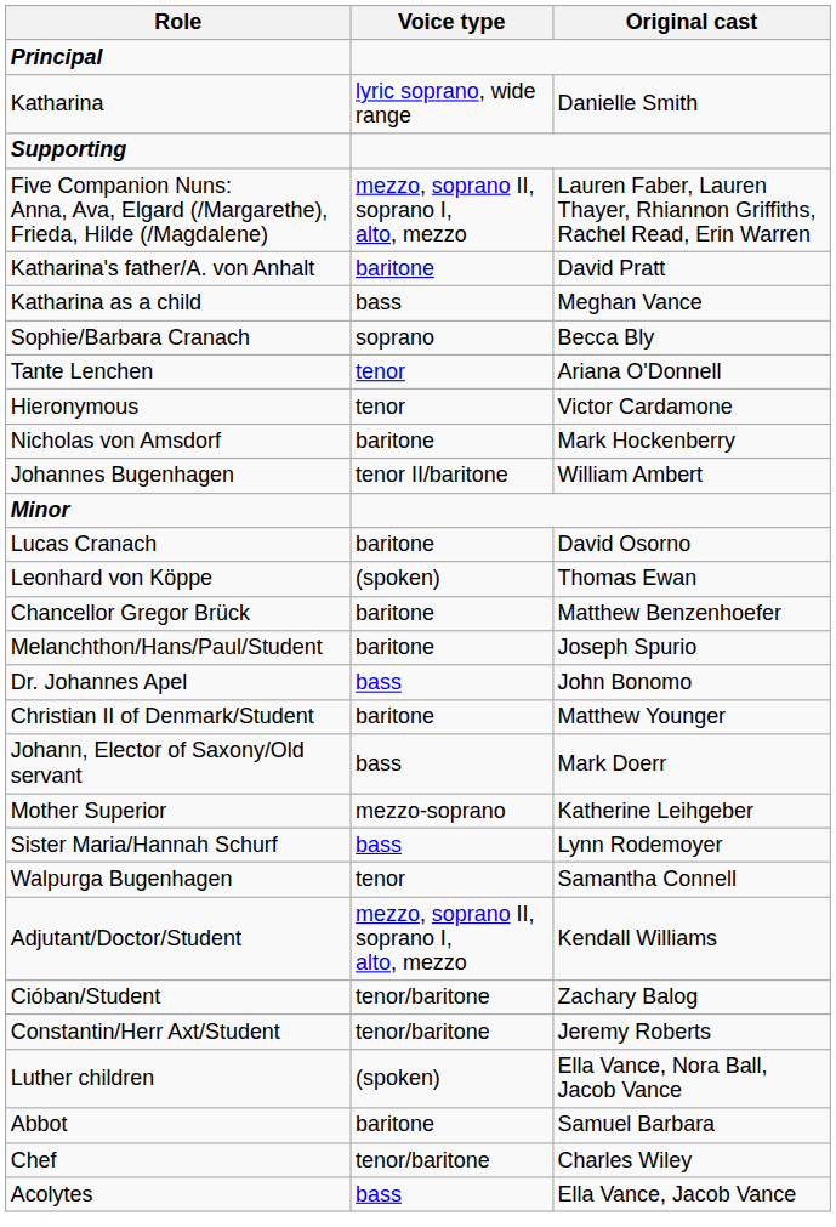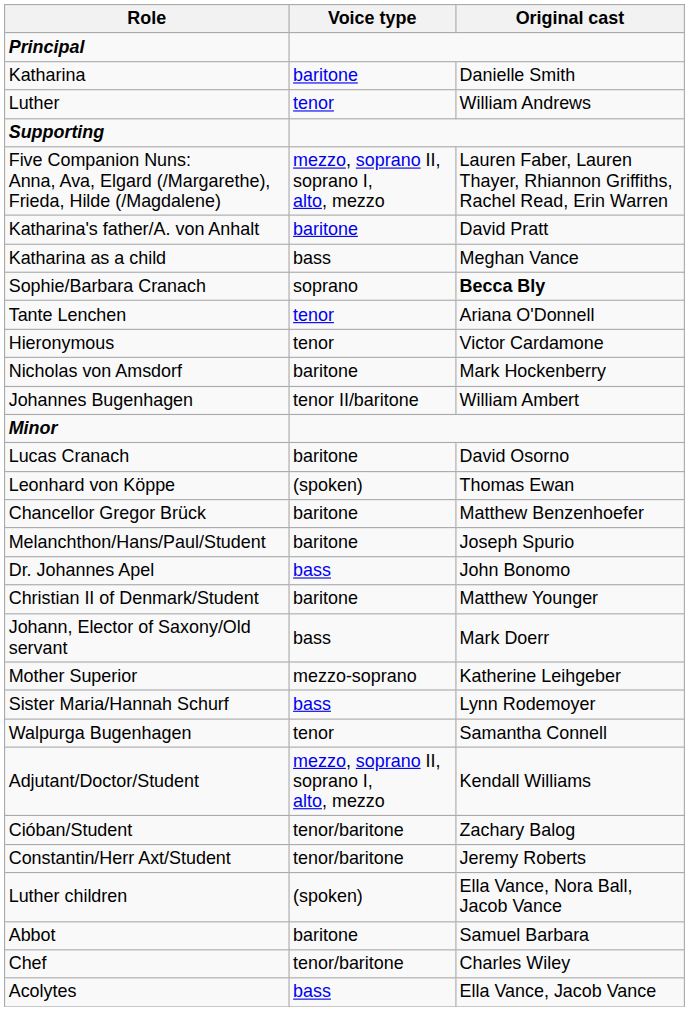Katharina | Voice type: lyric soprano, wide range -> baritone
+ row: Luther | tenor | William Andrews
Sophie/Barbara Cranach | Original cast: normal -> bold
